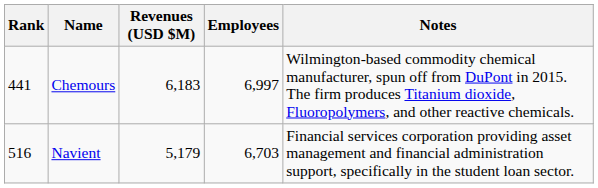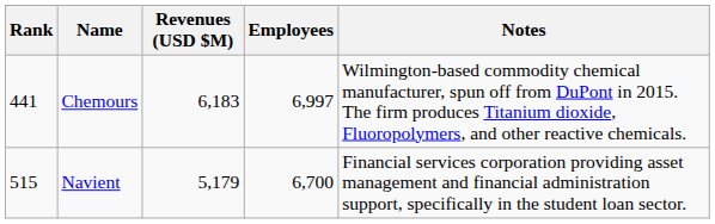Navient | Rank: 516 -> 515
Navient | Employees: 6,703 -> 6,700
